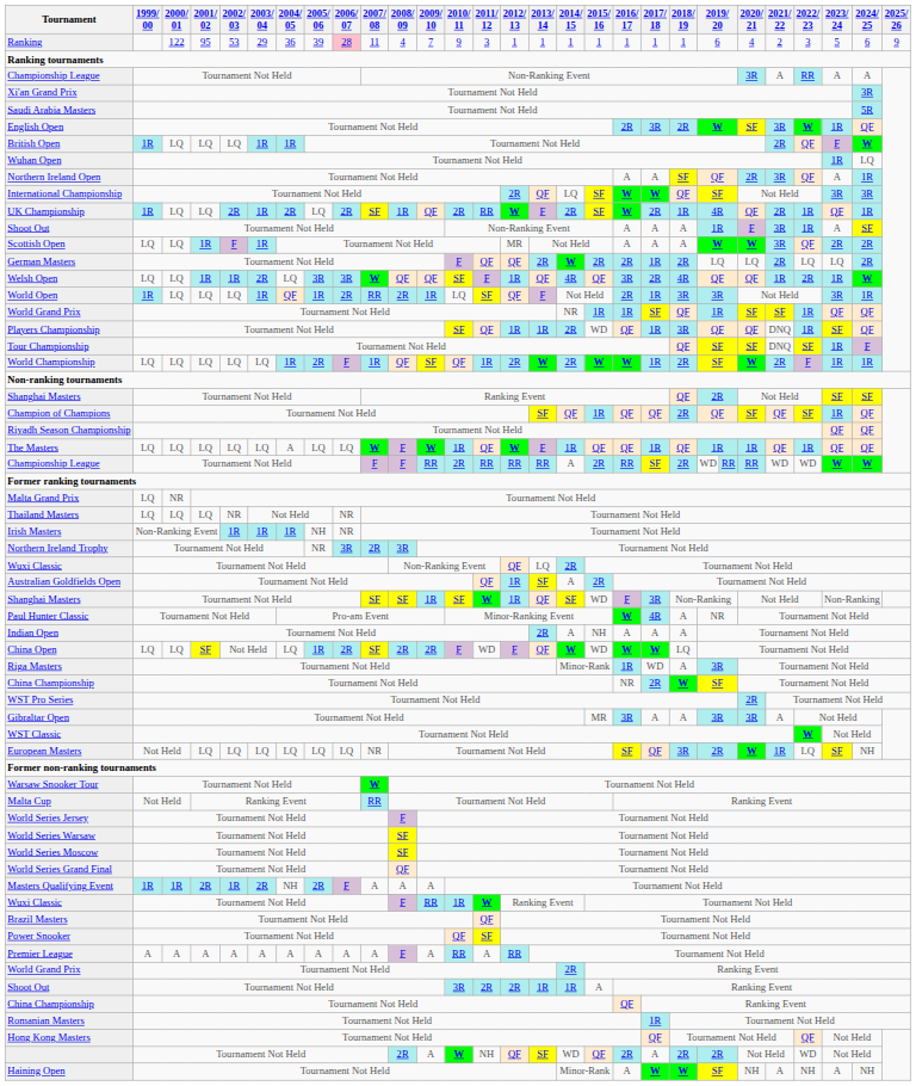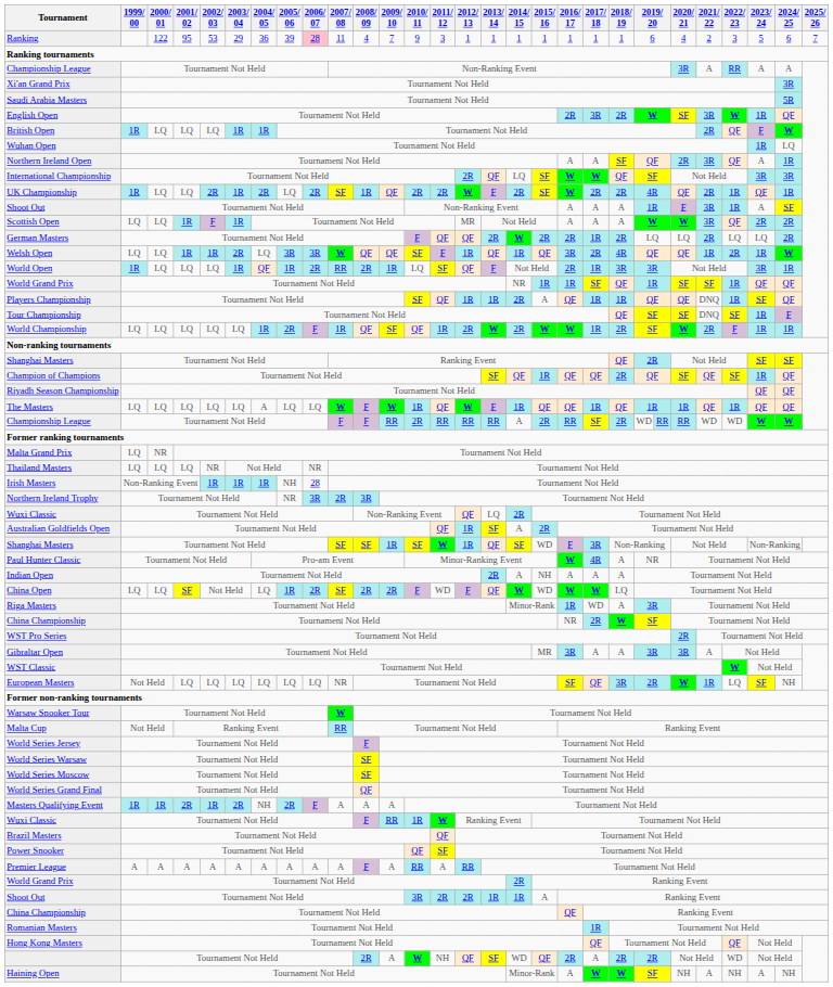Ranking | 2025/ 26: 9 -> 7
UK Championship | 2011/ 12: RR -> 2R
UK Championship | 2018/ 19: 1R -> 2R
Welsh Open | 2014/ 15: 4R -> 1R
Players Championship | 2015/ 16: WD -> A
Players Championship | 2018/ 19: 3R -> 1R
Irish Masters | 2006/ 07: NR -> 28
